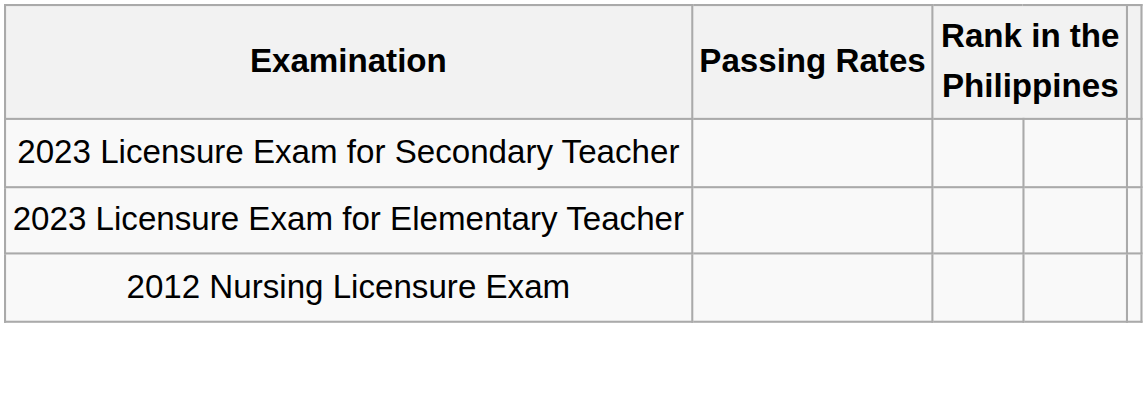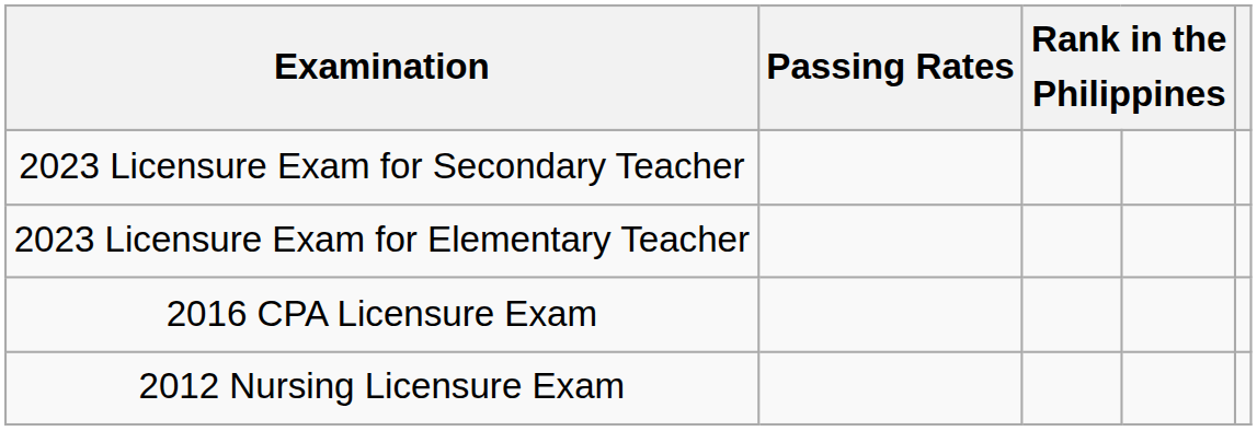+ row: 2016 CPA Licensure Exam
